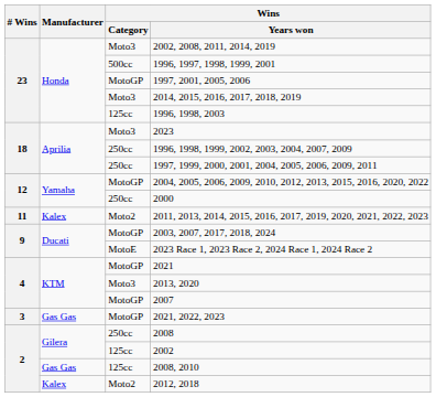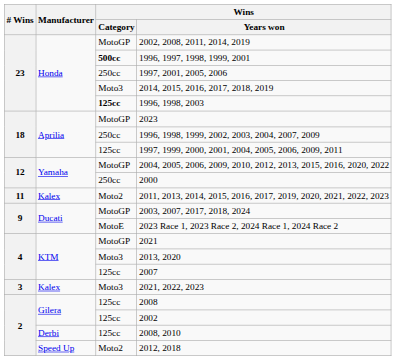2002, 2008, 2011, 2014, 2019 | Wins / Category: Moto3 -> MotoGP
1996, 1997, 1998, 1999, 2001 | Wins / Category: normal -> bold
1997, 2001, 2005, 2006 | Wins / Category: MotoGP -> 250cc
1996, 1998, 2003 | Wins / Category: normal -> bold
2023 | Wins / Category: Moto3 -> MotoGP
1997, 1999, 2000, 2001, 2004, 2005, 2006, 2009, 2011 | Wins / Category: 250cc -> 125cc
2007 | Wins / Category: MotoGP -> 125cc
2021, 2022, 2023 | Manufacturer: Gas Gas -> Kalex
2021, 2022, 2023 | Wins / Category: MotoGP -> Moto3
2008 | Wins / Category: 250cc -> 125cc
2008, 2010 | Manufacturer: Gas Gas -> Derbi
2012, 2018 | Manufacturer: Kalex -> Speed Up
